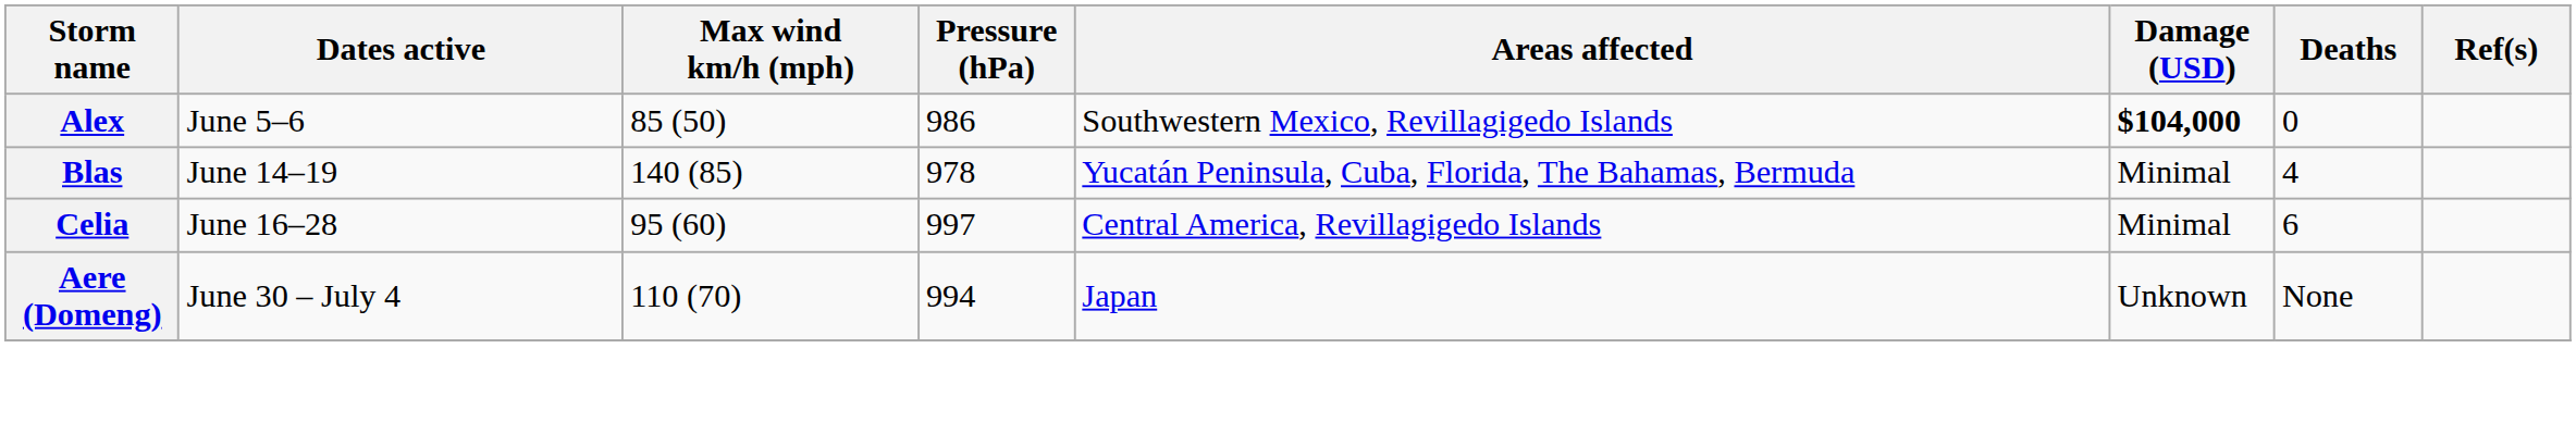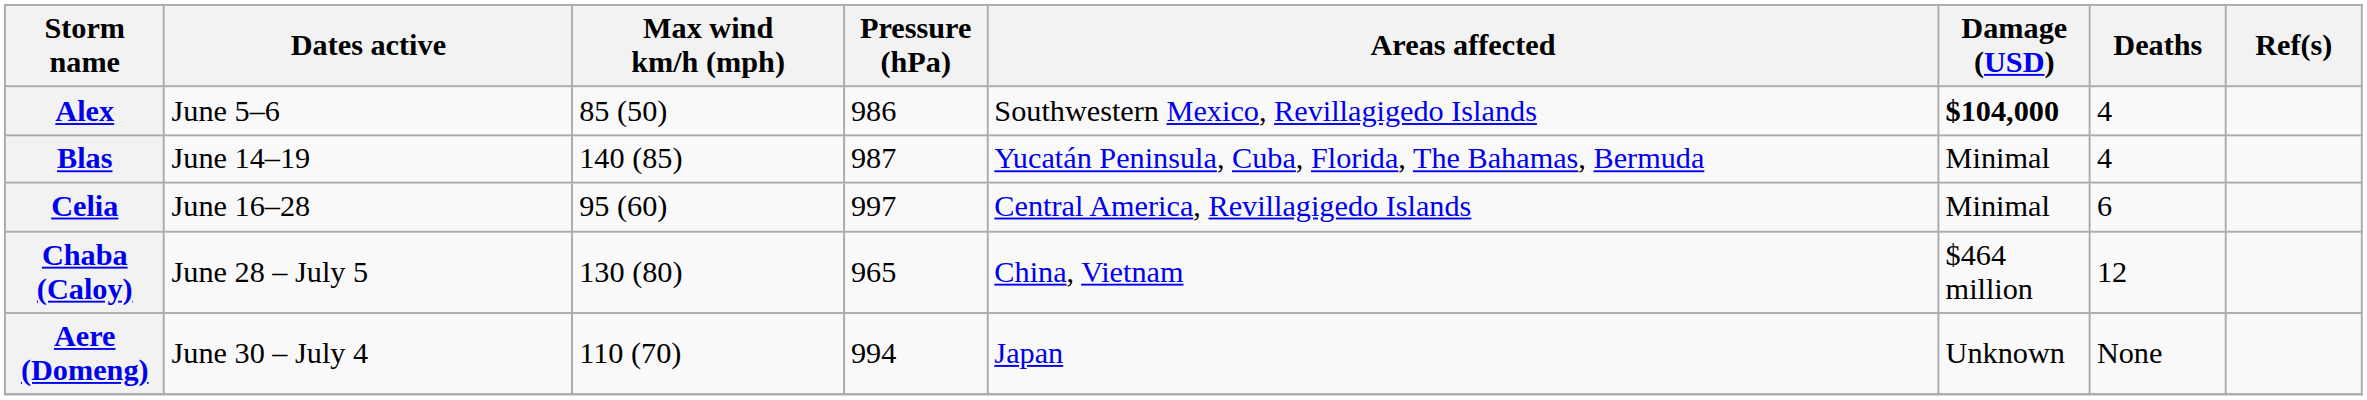Alex | Deaths: 0 -> 4
Blas | Pressure (hPa): 978 -> 987
+ row: Chaba (Caloy) | June 28 – July 5 | 130 (80) | 965 | China, Vietnam | $464 million | 12
